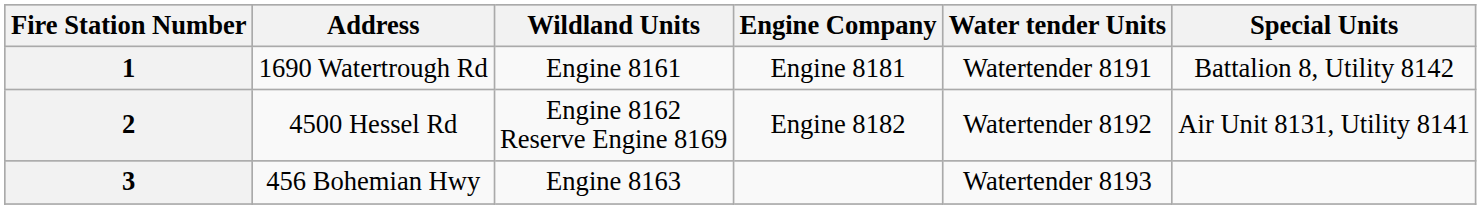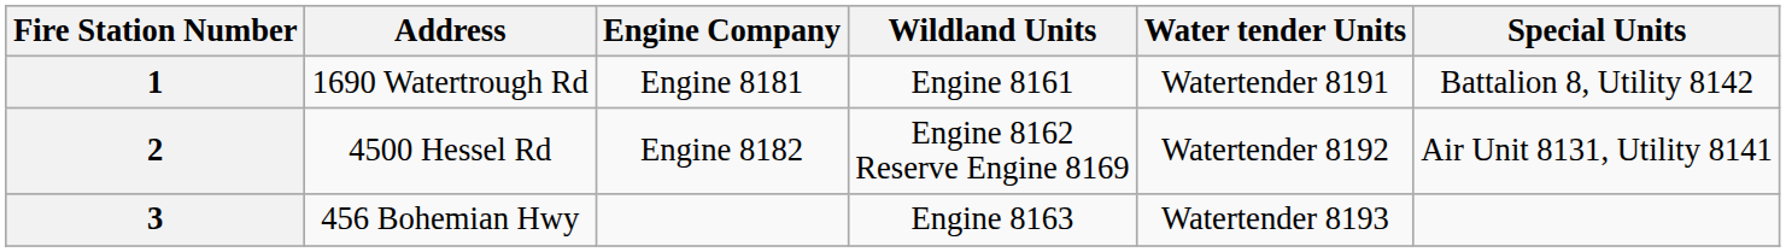columns swapped: Engine Company <-> Wildland Units
